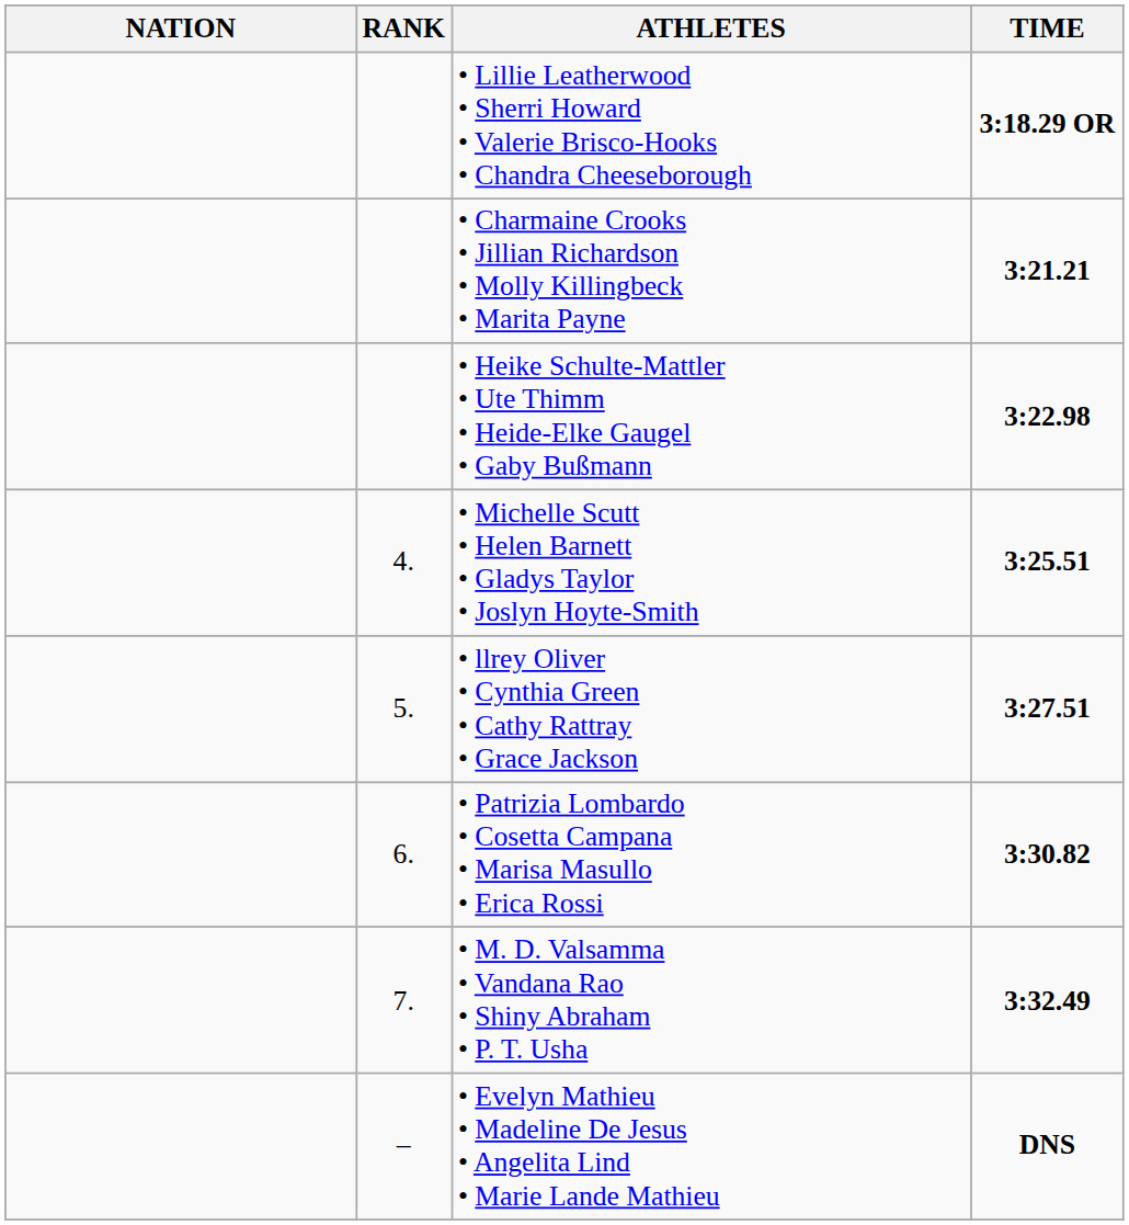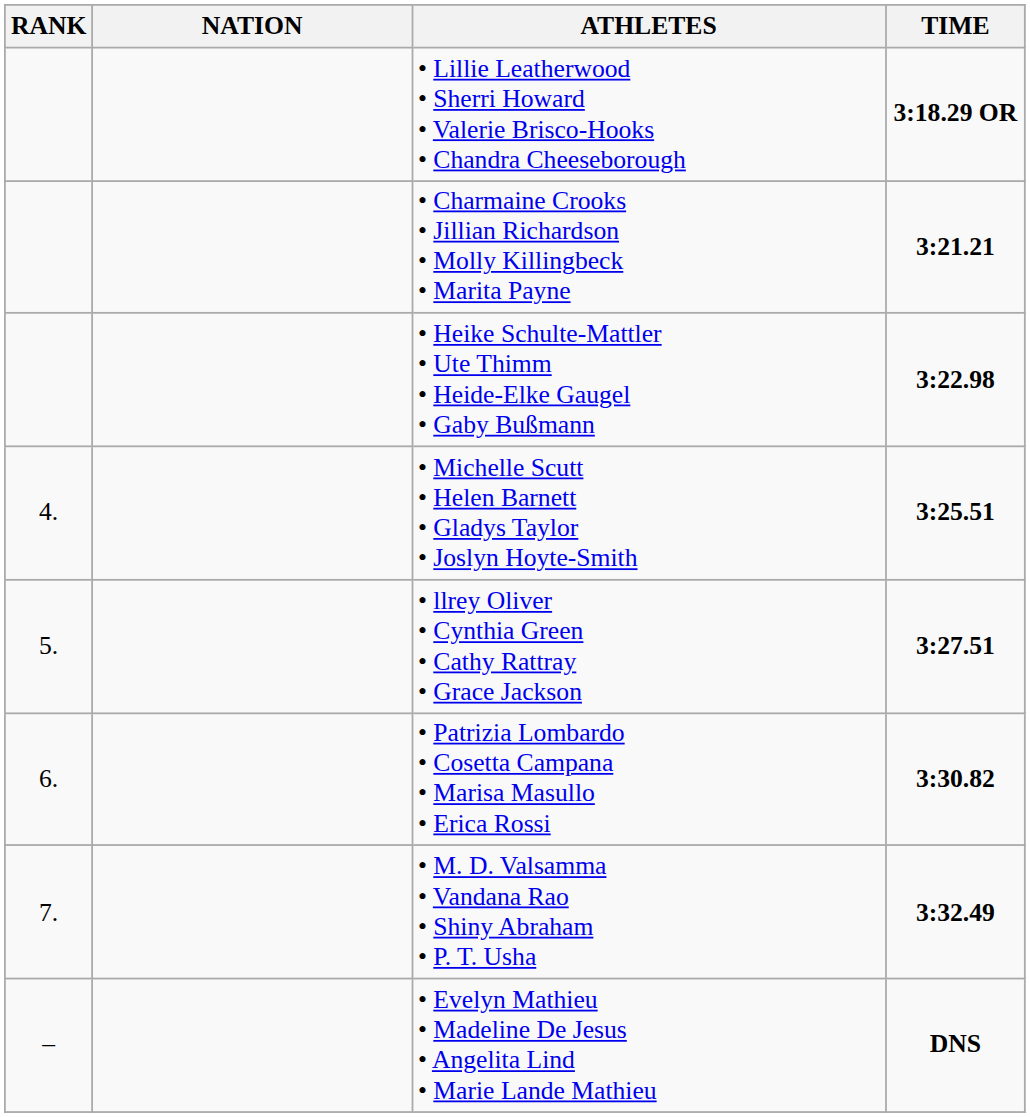columns swapped: RANK <-> NATION
